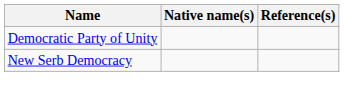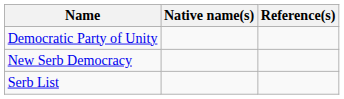+ row: Serb List
